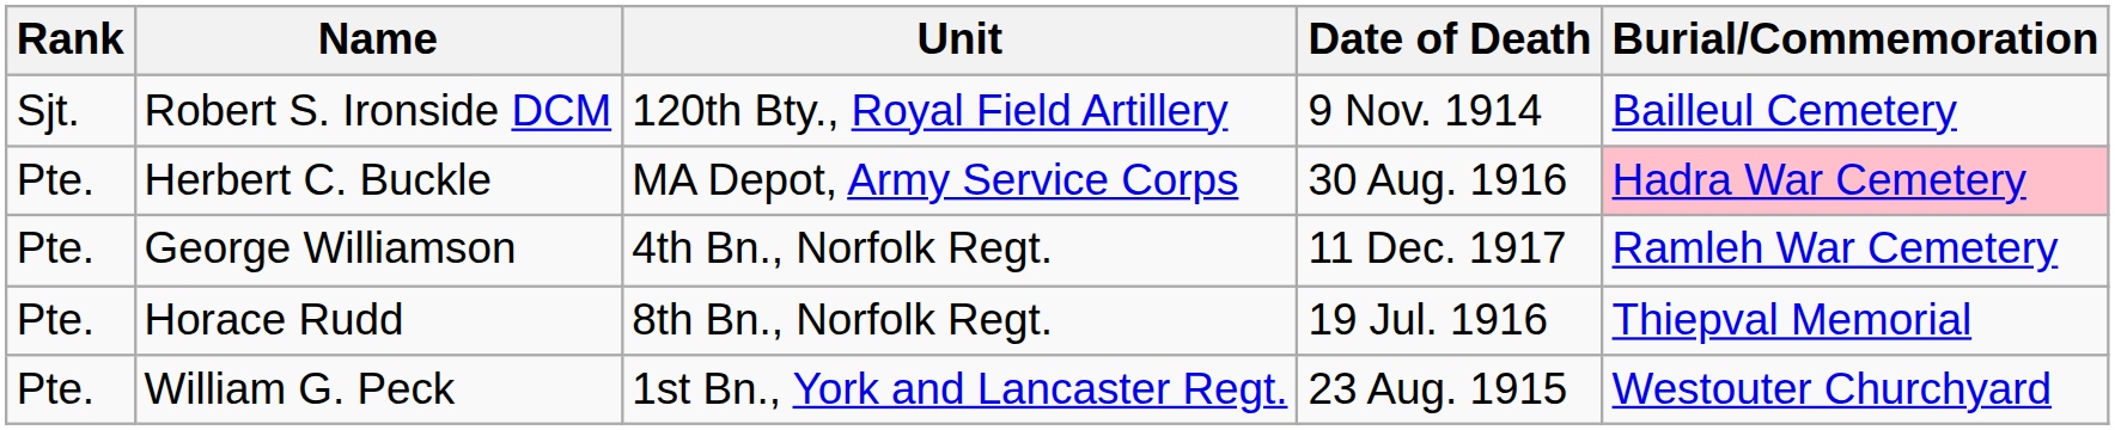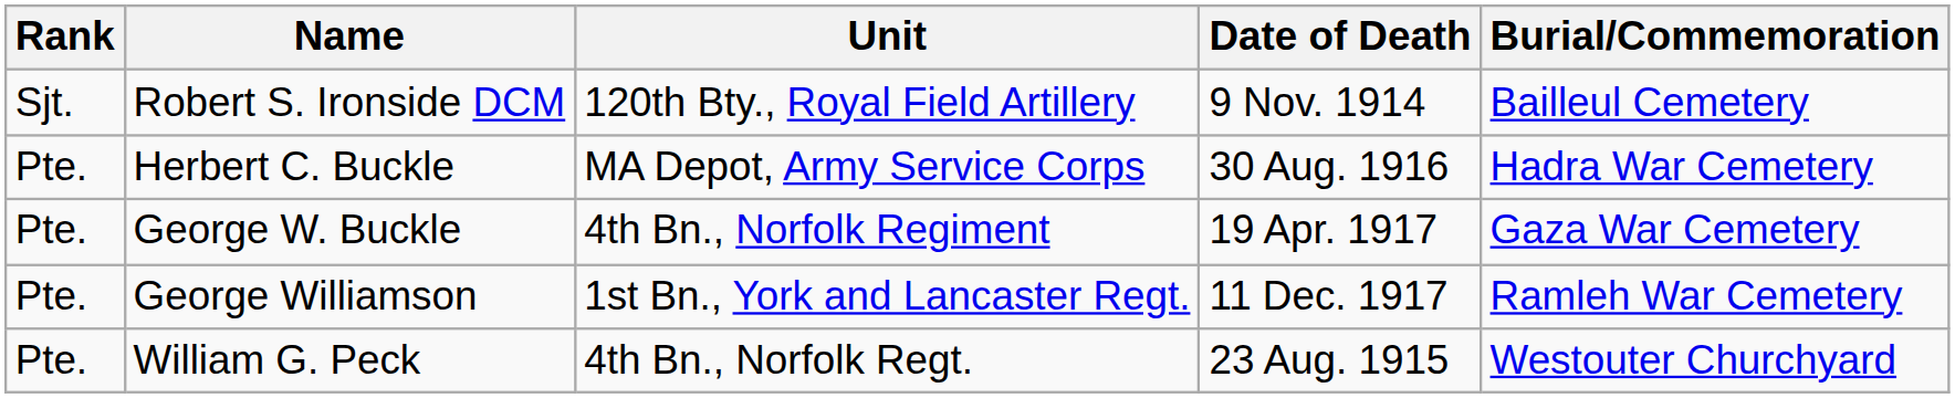Herbert C. Buckle | Burial/Commemoration: pink background -> no background
+ row: Pte. | George W. Buckle | 4th Bn., Norfolk Regiment | 19 Apr. 1917 | Gaza War Cemetery
George Williamson | Unit: 4th Bn., Norfolk Regt. -> 1st Bn., York and Lancaster Regt.
- row: Pte. | Horace Rudd | 8th Bn., Norfolk Regt. | 19 Jul. 1916 | Thiepval Memorial
William G. Peck | Unit: 1st Bn., York and Lancaster Regt. -> 4th Bn., Norfolk Regt.
